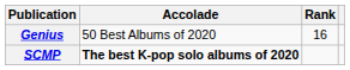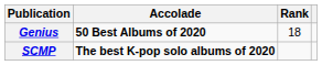Genius | Accolade: normal -> bold
Genius | Rank: 16 -> 18
